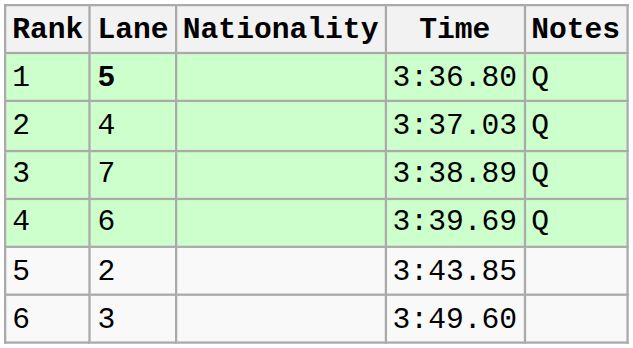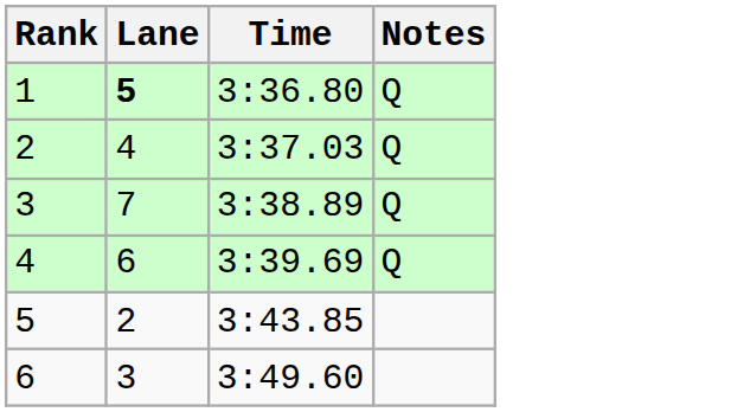- column: Nationality
